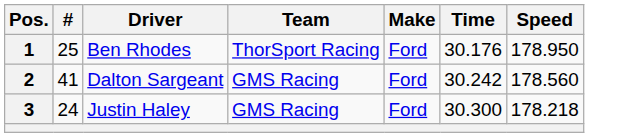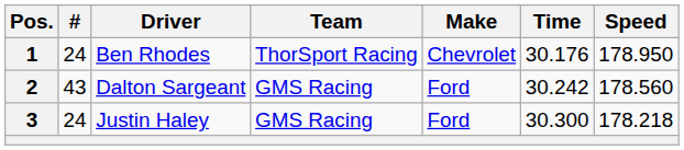1 | #: 25 -> 24
1 | Make: Ford -> Chevrolet
2 | #: 41 -> 43
